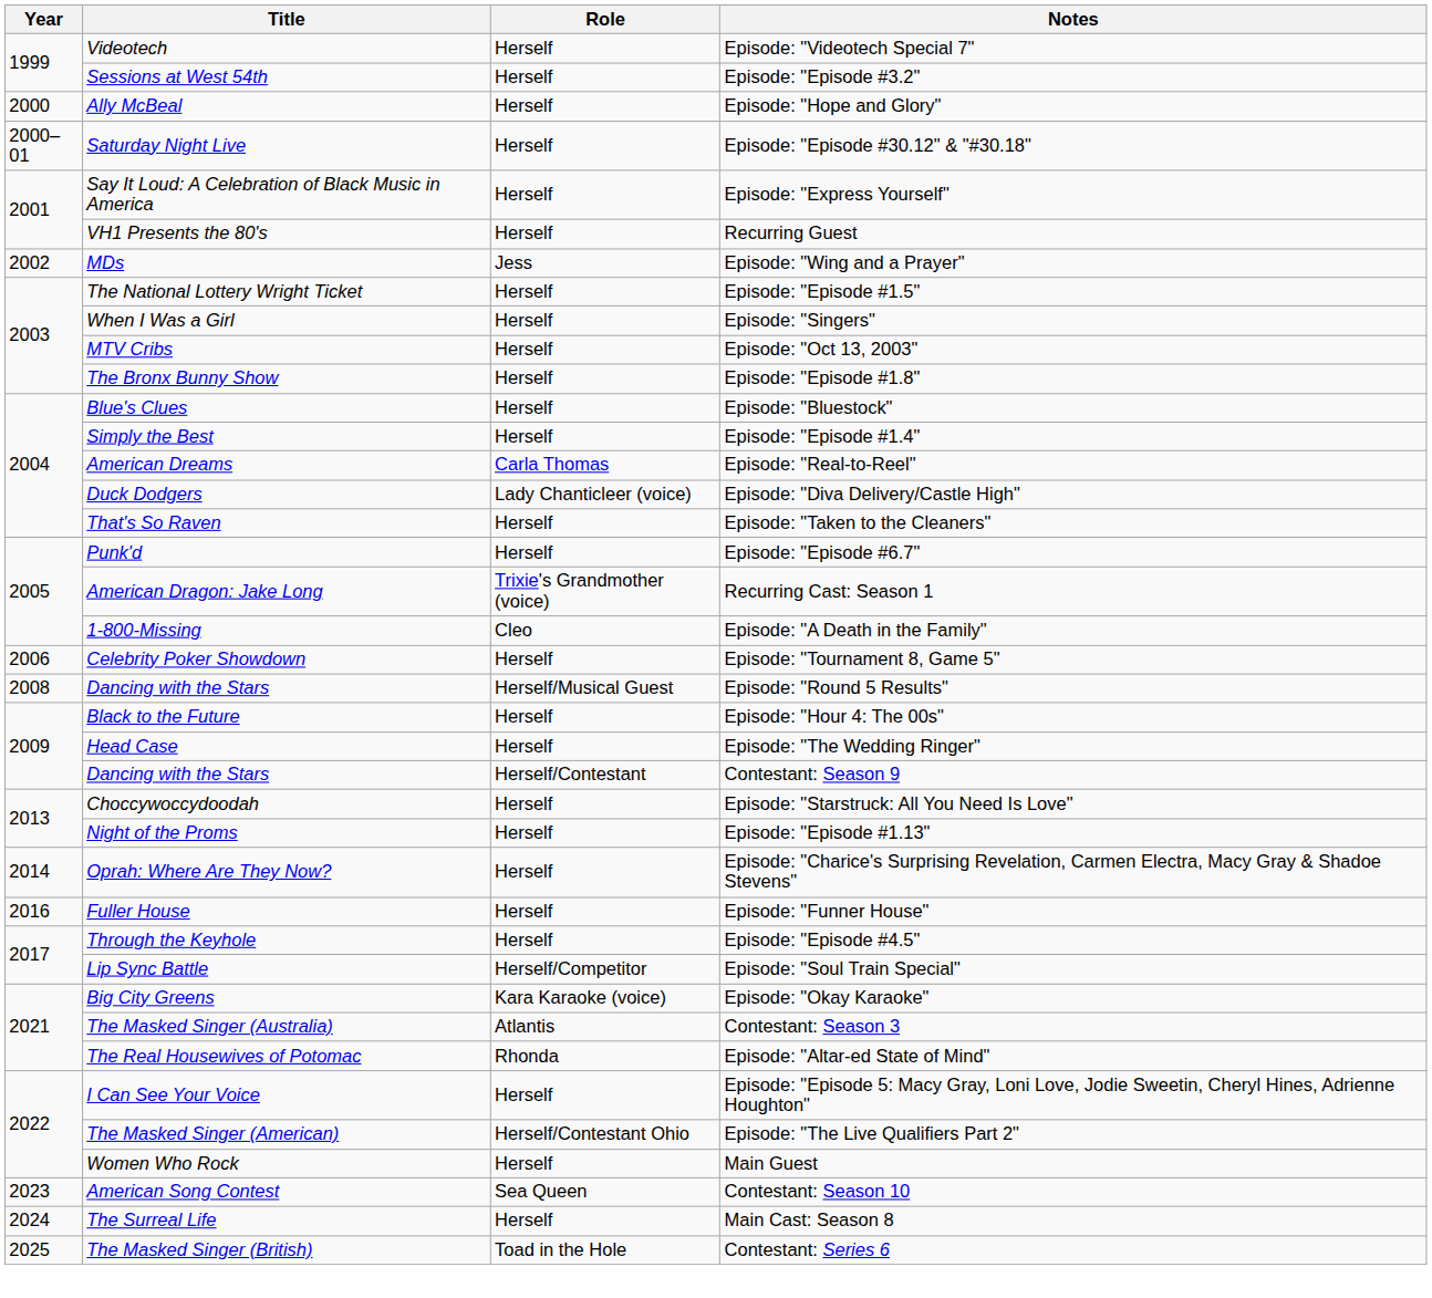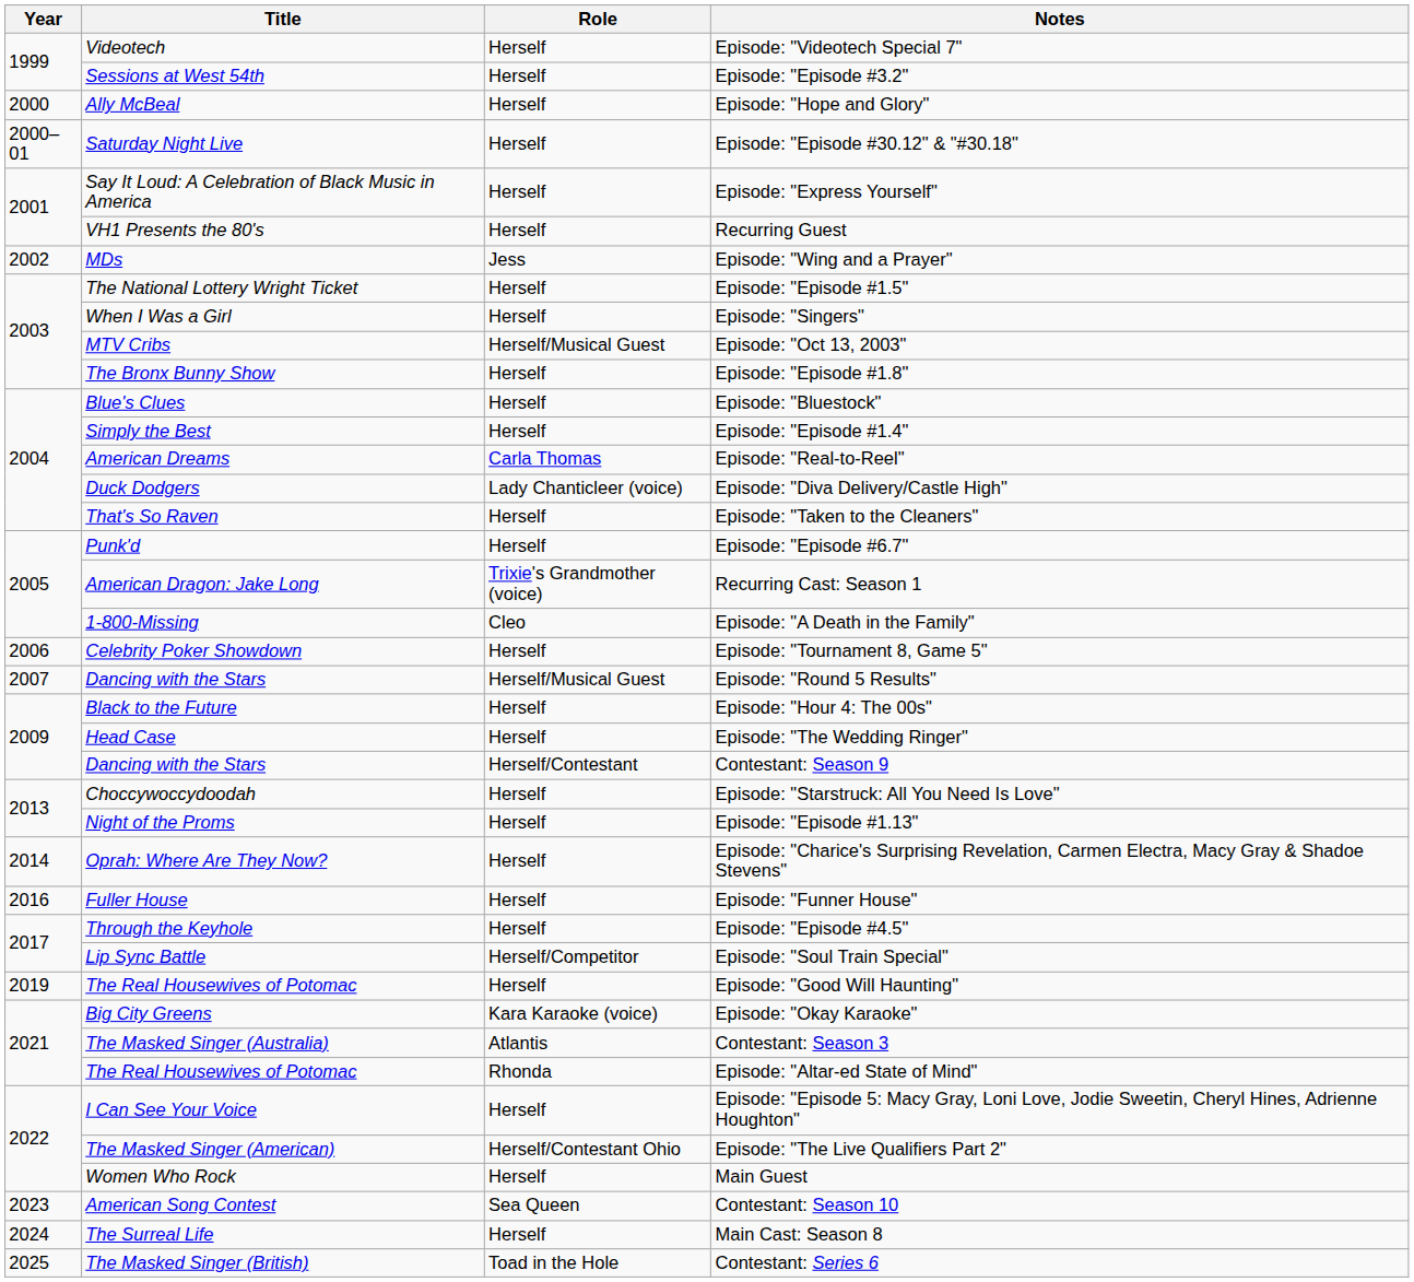Episode: "Oct 13, 2003" | Role: Herself -> Herself/Musical Guest
Episode: "Round 5 Results" | Year: 2008 -> 2007
+ row: 2019 | The Real Housewives of Potomac | Herself | Episode: "Good Will Haunting"
